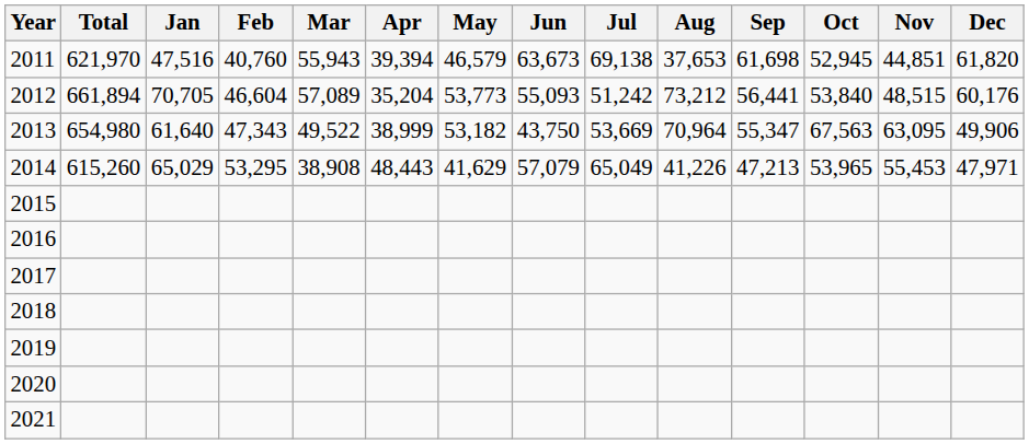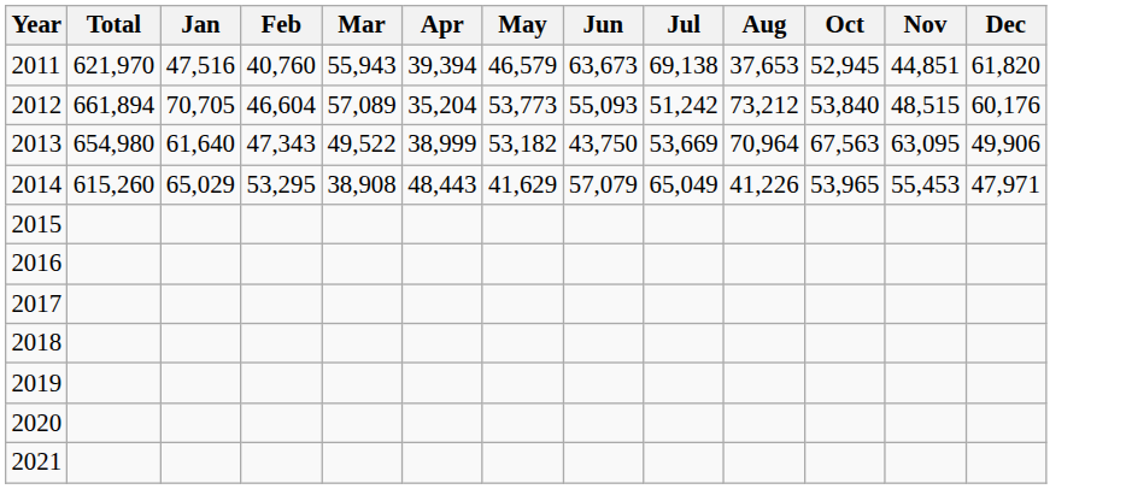- column: Sep | 61,698 | 56,441 | 55,347 | 47,213
